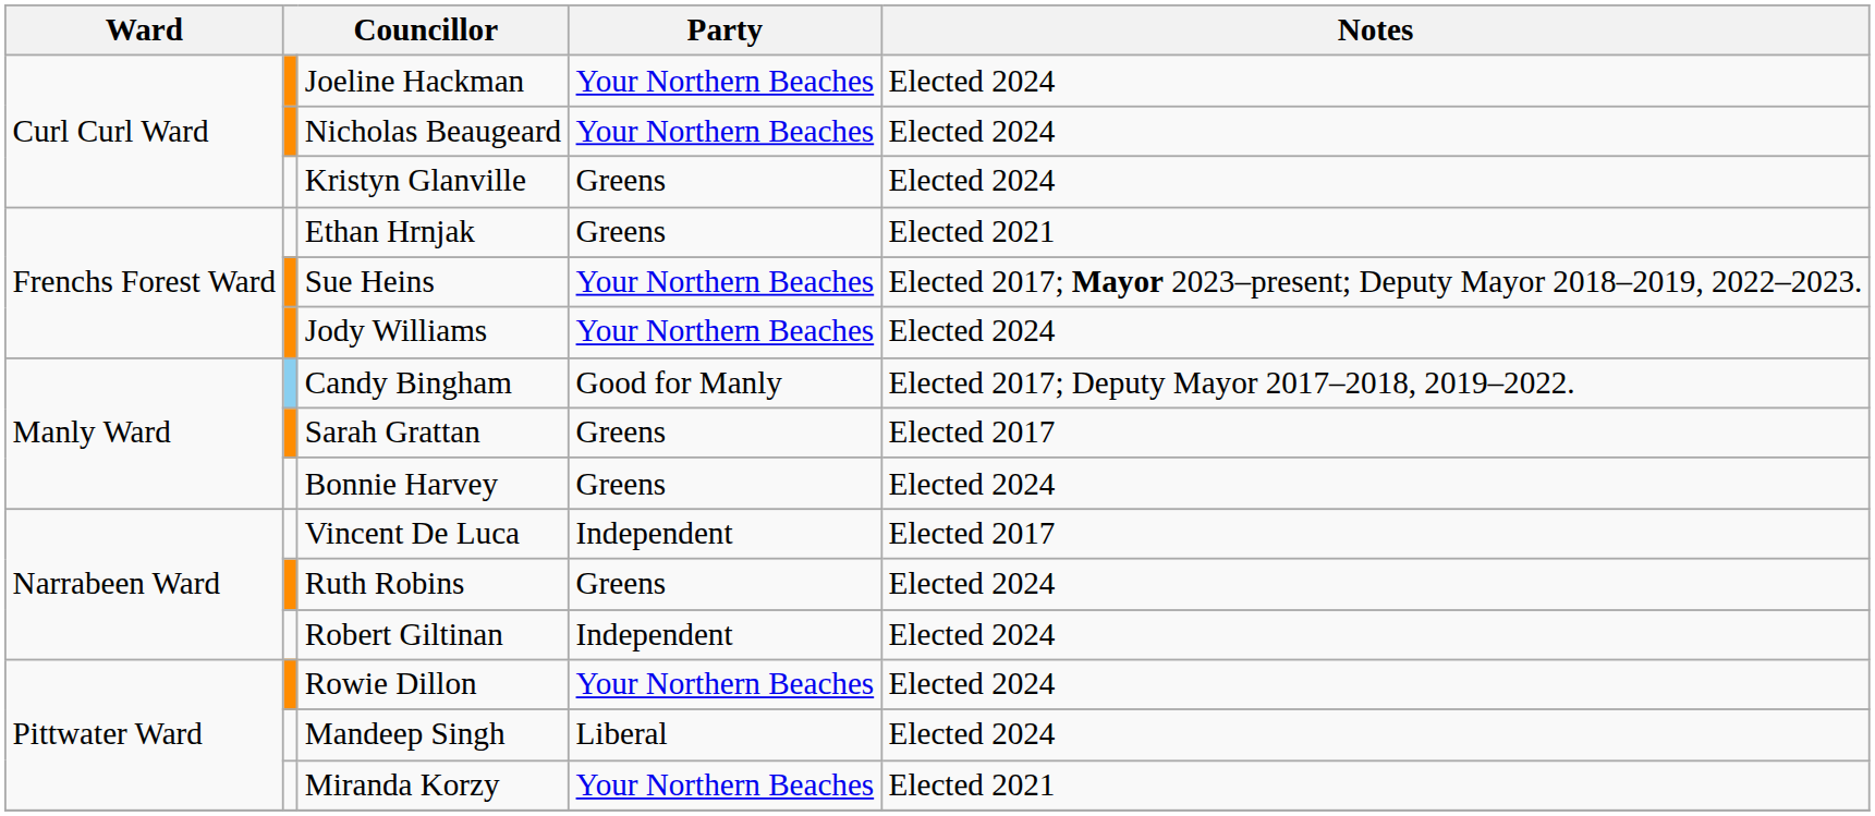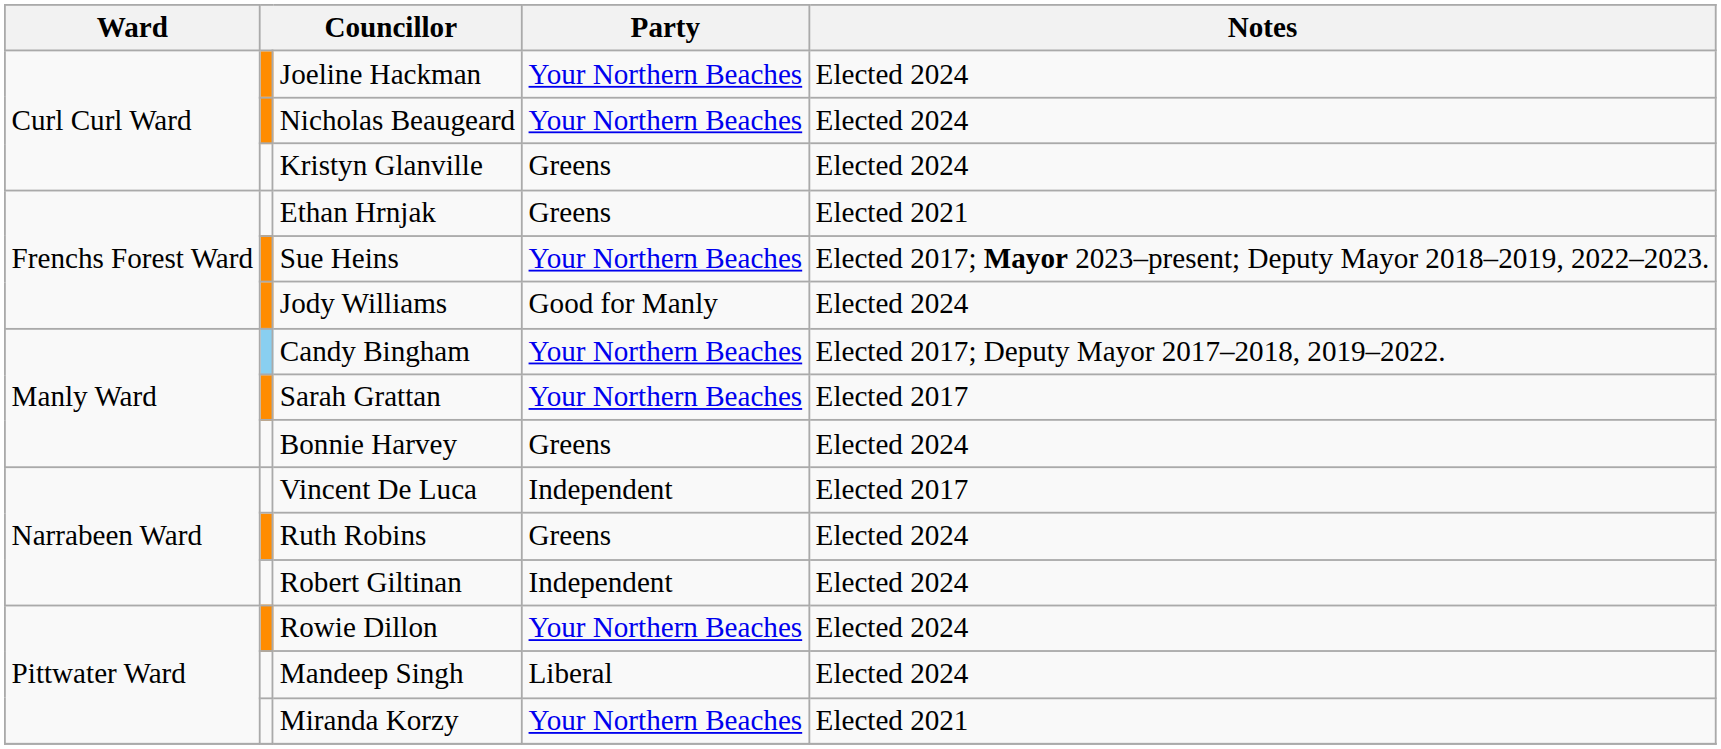Jody Williams | Party: Your Northern Beaches -> Good for Manly
Candy Bingham | Party: Good for Manly -> Your Northern Beaches
Sarah Grattan | Party: Greens -> Your Northern Beaches
